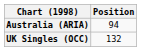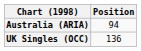UK Singles (OCC) | Position: 132 -> 136
